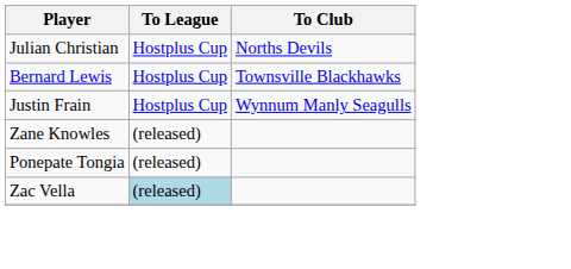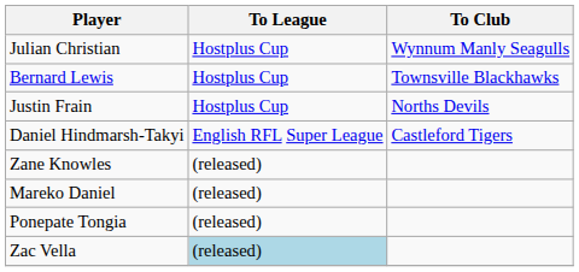Julian Christian | To Club: Norths Devils -> Wynnum Manly Seagulls
Justin Frain | To Club: Wynnum Manly Seagulls -> Norths Devils
+ row: Daniel Hindmarsh-Takyi | English RFL Super League | Castleford Tigers
+ row: Mareko Daniel | (released)
